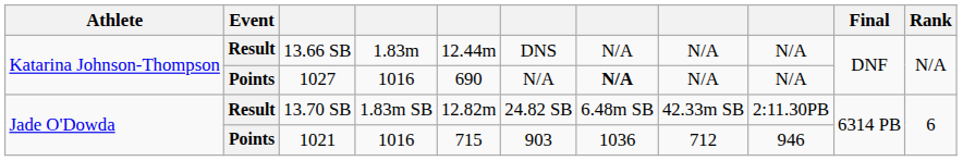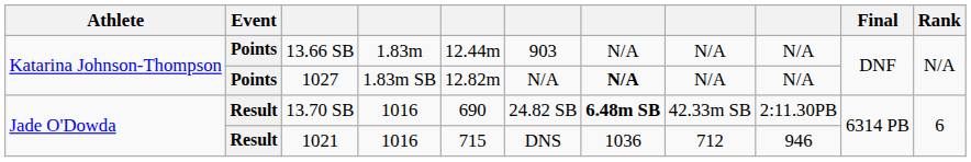13.66 SB | Event: Result -> Points
13.66 SB | column 6: DNS -> 903
1027 | column 4: 1016 -> 1.83m SB
1027 | column 5: 690 -> 12.82m
13.70 SB | column 4: 1.83m SB -> 1016
13.70 SB | column 5: 12.82m -> 690
13.70 SB | column 7: normal -> bold
1021 | Event: Points -> Result
1021 | column 6: 903 -> DNS
